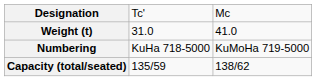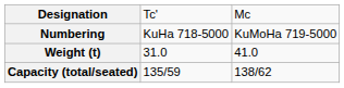rows swapped: Numbering <-> Weight (t)
